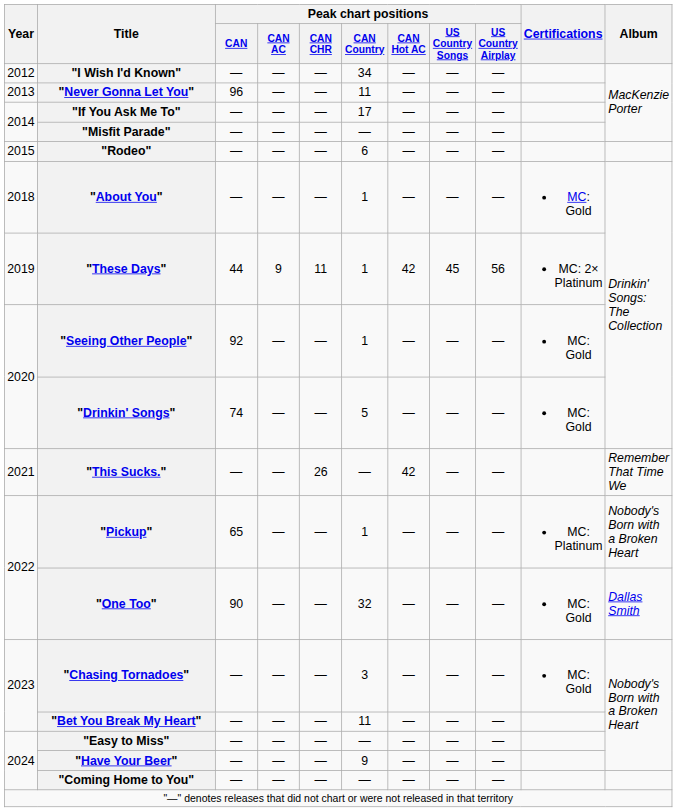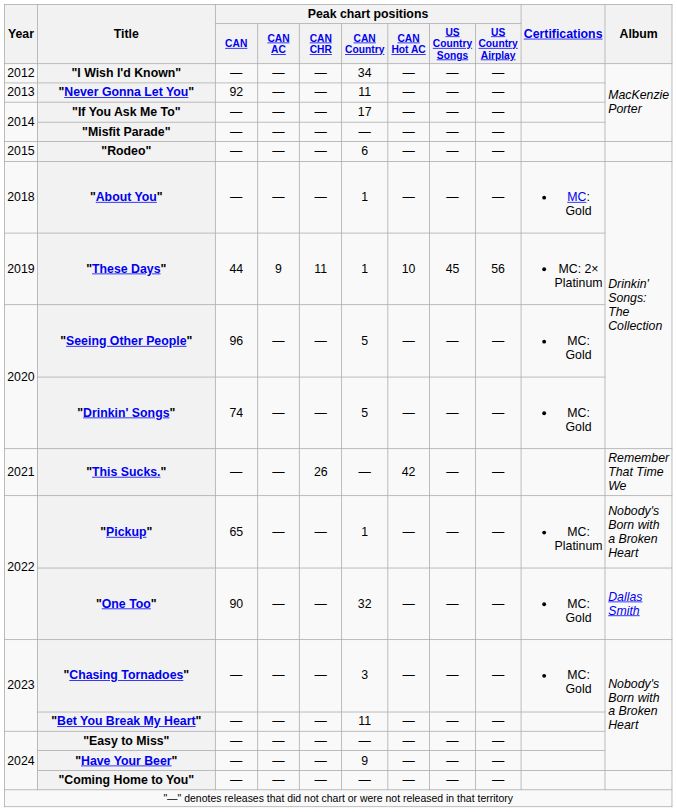"Never Gonna Let You" | Peak chart positions / CAN: 96 -> 92
"These Days" | Peak chart positions / CAN Hot AC: 42 -> 10
"Seeing Other People" | Peak chart positions / CAN: 92 -> 96
"Seeing Other People" | Peak chart positions / CAN Country: 1 -> 5
